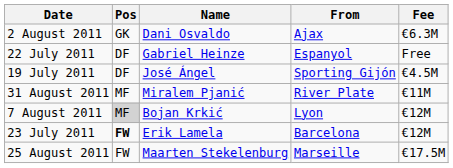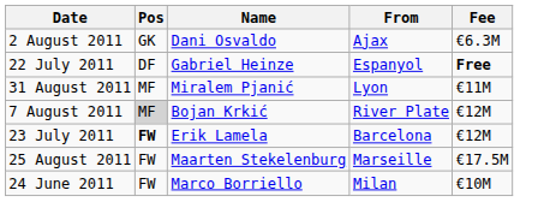22 July 2011 | Fee: normal -> bold
- row: 19 July 2011 | DF | José Ángel | Sporting Gijón | €4.5M
31 August 2011 | From: River Plate -> Lyon
7 August 2011 | From: Lyon -> River Plate
+ row: 24 June 2011 | FW | Marco Borriello | Milan | €10M
